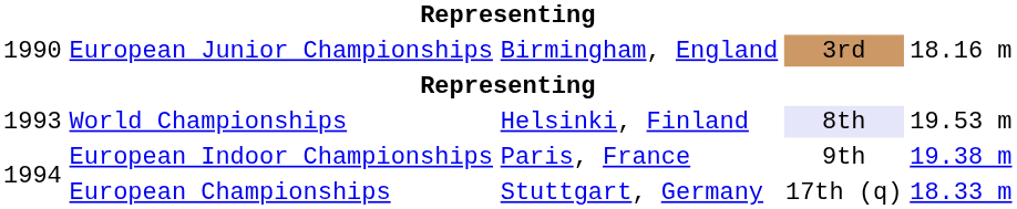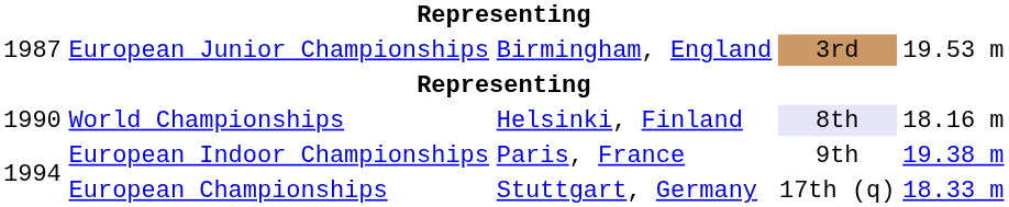European Junior Championships | column 1: 1990 -> 1987
European Junior Championships | column 5: 18.16 m -> 19.53 m
World Championships | column 1: 1993 -> 1990
World Championships | column 5: 19.53 m -> 18.16 m
